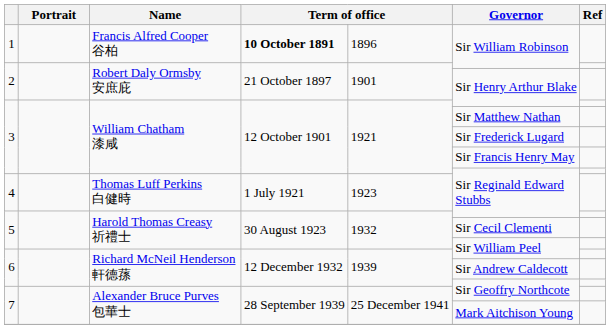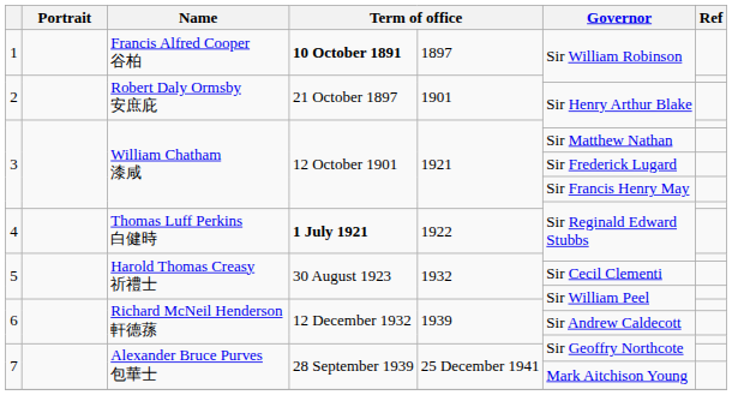1 | column 5: 1896 -> 1897
4 | column 4: normal -> bold
4 | column 5: 1923 -> 1922
